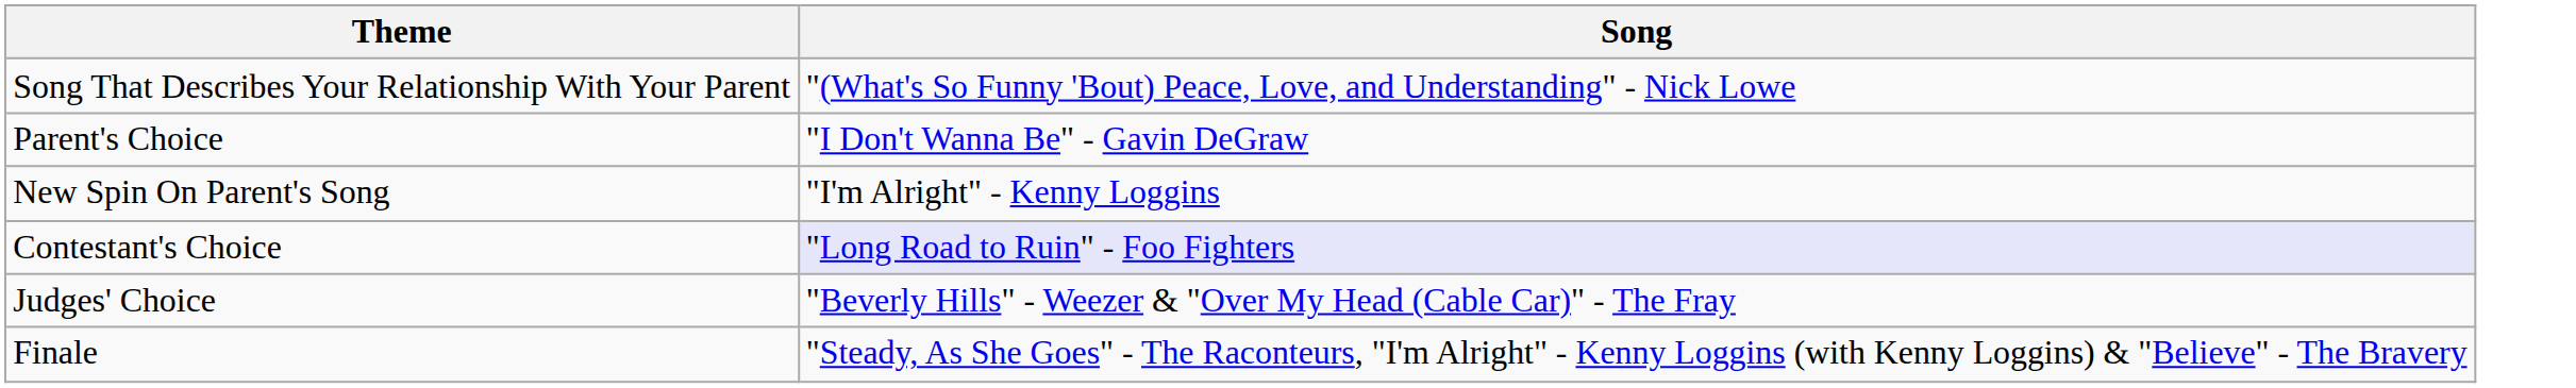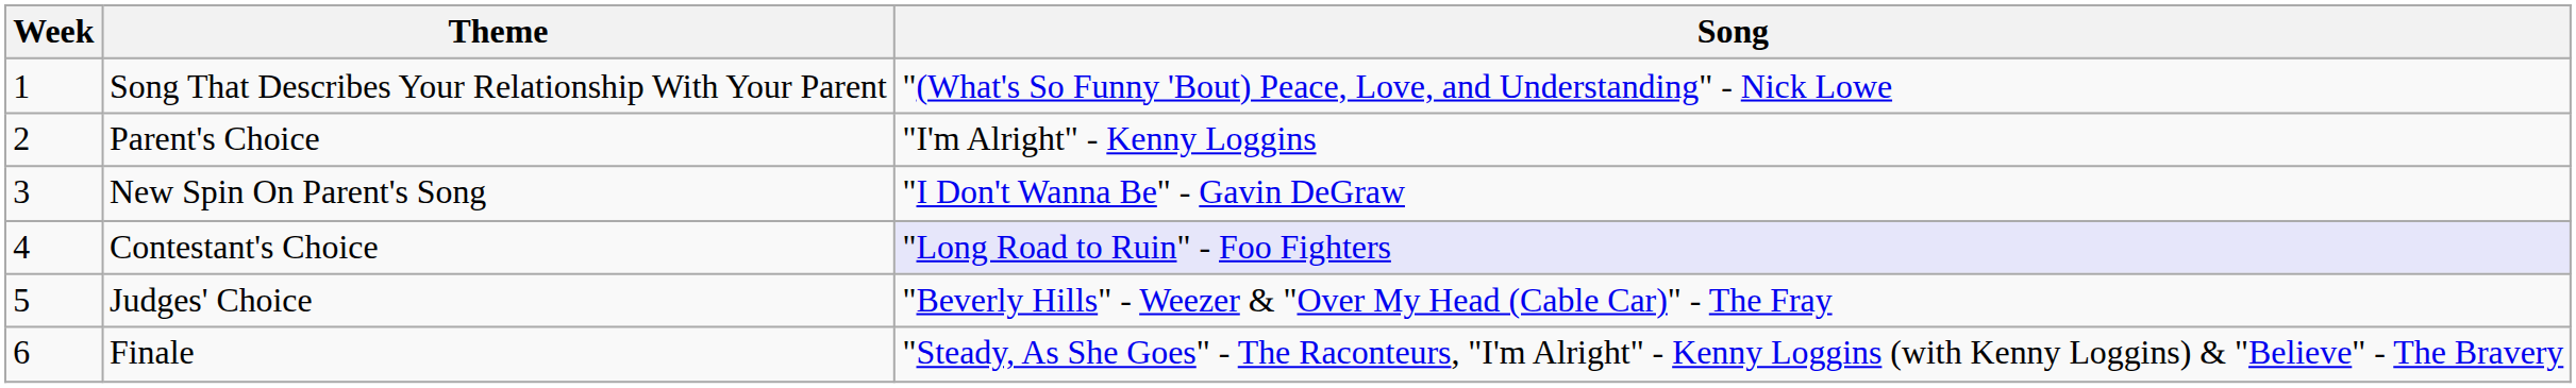+ column: Week | 1 | 2 | 3 | 4 | 5 | 6
Parent's Choice | Song: "I Don't Wanna Be" - Gavin DeGraw -> "I'm Alright" - Kenny Loggins
New Spin On Parent's Song | Song: "I'm Alright" - Kenny Loggins -> "I Don't Wanna Be" - Gavin DeGraw
